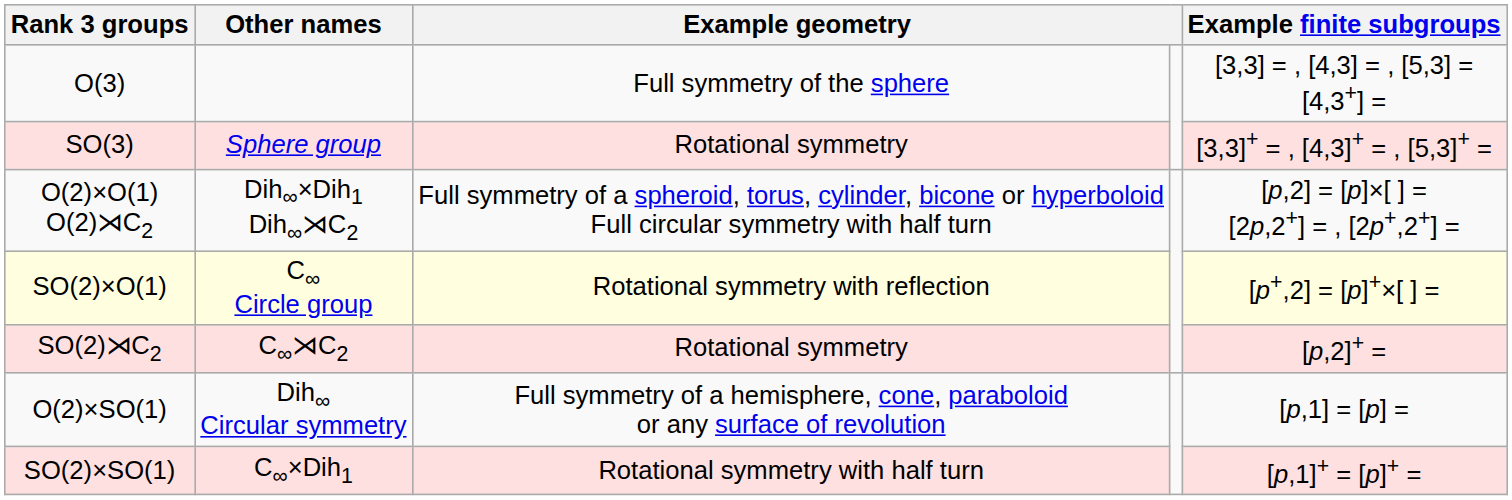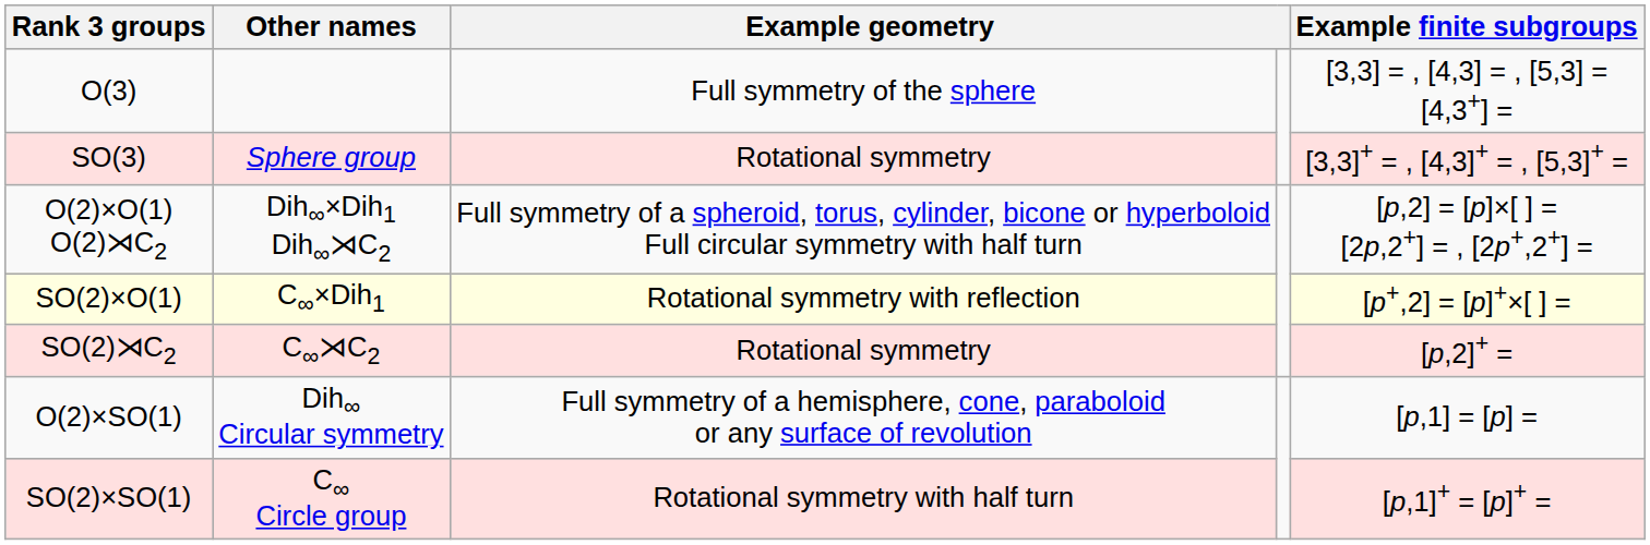SO(2)×O(1) | Other names: C∞ Circle group -> C∞×Dih1
SO(2)×SO(1) | Other names: C∞×Dih1 -> C∞ Circle group
